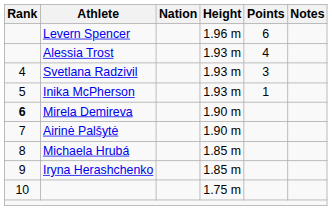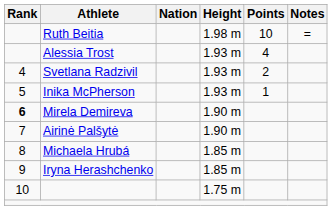+ row: Ruth Beitia | 1.98 m | 10 | =
- row: Levern Spencer | 1.96 m | 6
Svetlana Radzivil | Points: 3 -> 2
